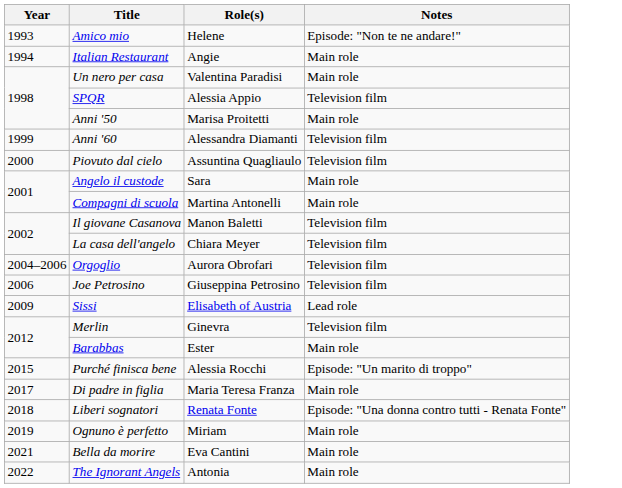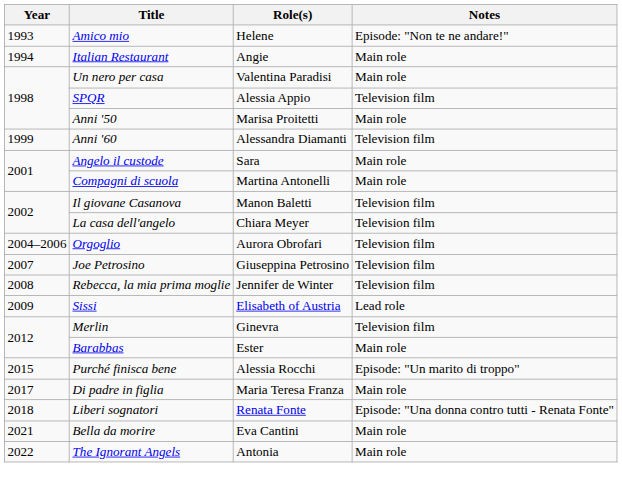- row: 2000 | Piovuto dal cielo | Assuntina Quagliaulo | Television film
Joe Petrosino | Year: 2006 -> 2007
+ row: 2008 | Rebecca, la mia prima moglie | Jennifer de Winter | Television film
- row: 2019 | Ognuno è perfetto | Miriam | Main role
